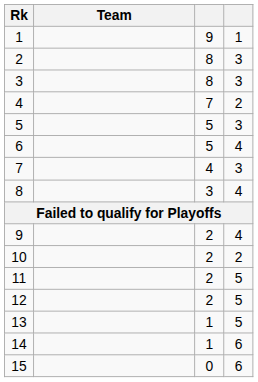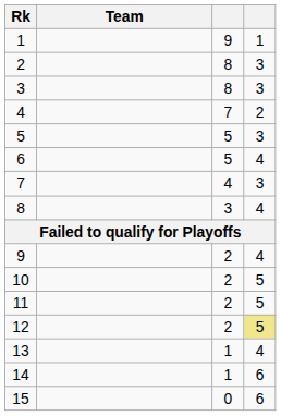10 | column 4: 2 -> 5
12 | column 4: no background -> khaki background
13 | column 4: 5 -> 4
